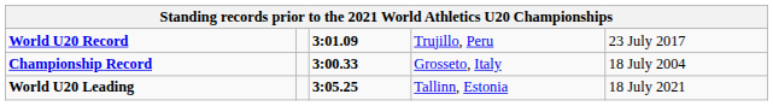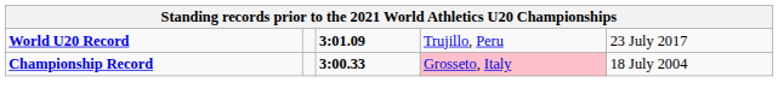Championship Record | column 4: no background -> pink background
- row: World U20 Leading | 3:05.25 | Tallinn, Estonia | 18 July 2021
